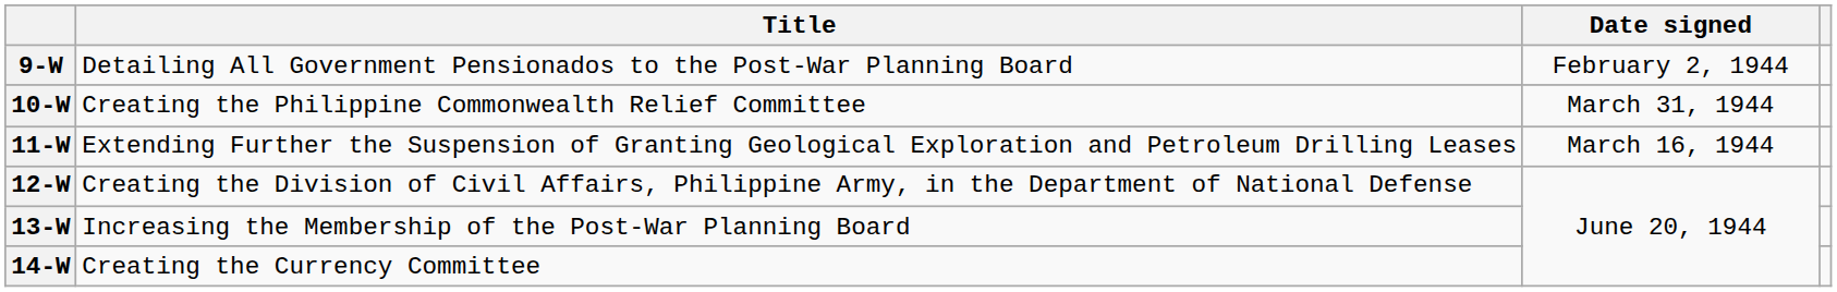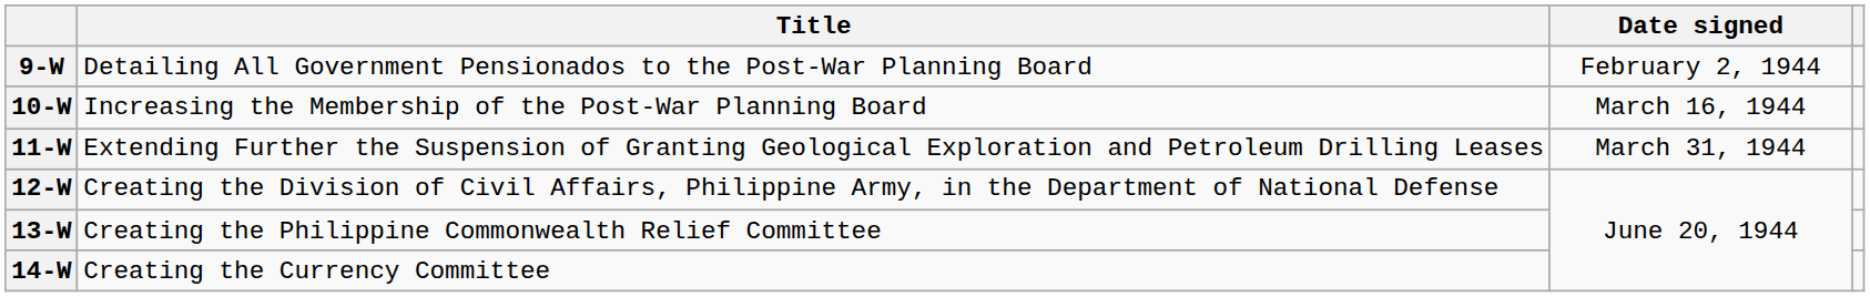10-W | Title: Creating the Philippine Commonwealth Relief Committee -> Increasing the Membership of the Post-War Planning Board
10-W | Date signed: March 31, 1944 -> March 16, 1944
11-W | Date signed: March 16, 1944 -> March 31, 1944
13-W | Title: Increasing the Membership of the Post-War Planning Board -> Creating the Philippine Commonwealth Relief Committee
